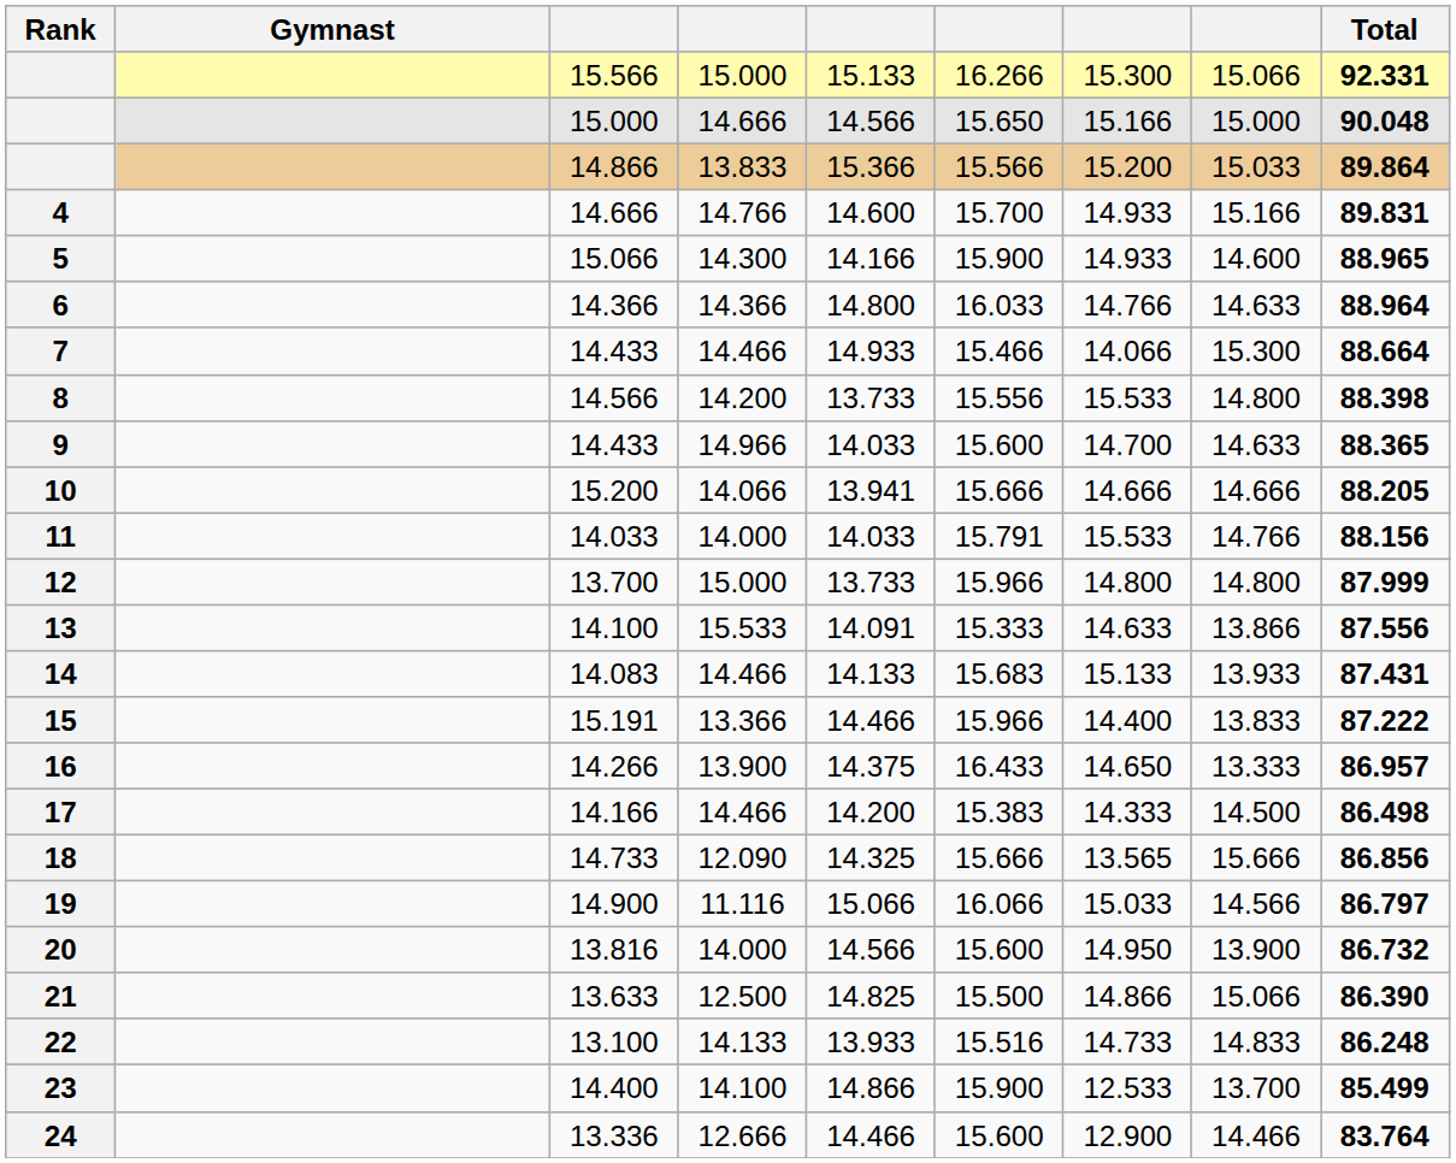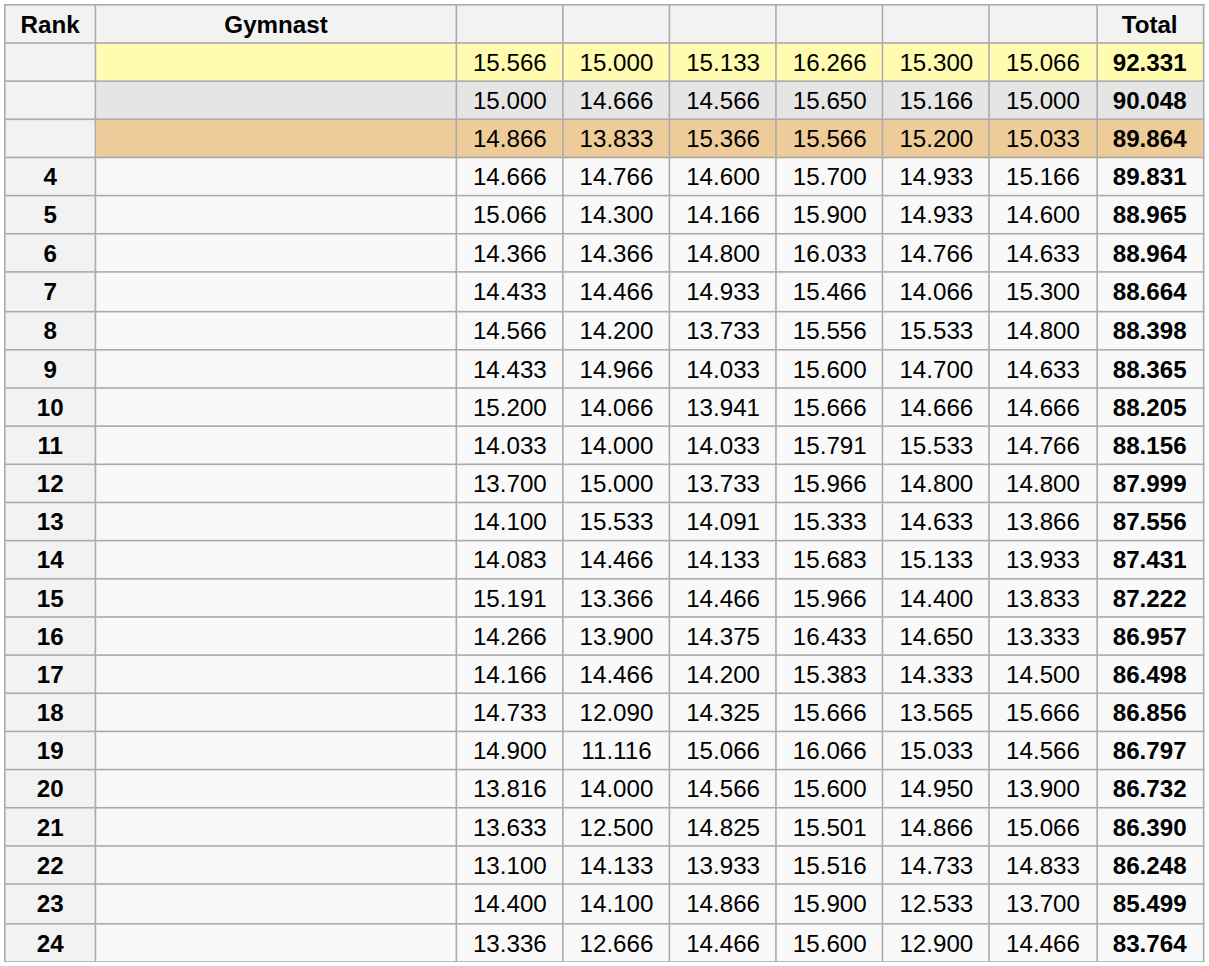21 | column 6: 15.500 -> 15.501
